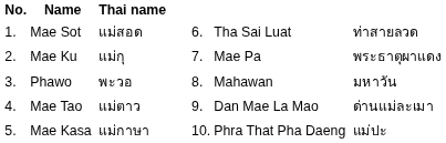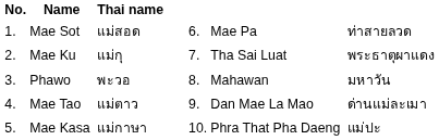Mae Sot | column 7: Tha Sai Luat -> Mae Pa
Mae Ku | column 7: Mae Pa -> Tha Sai Luat
